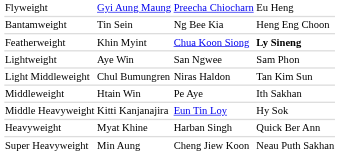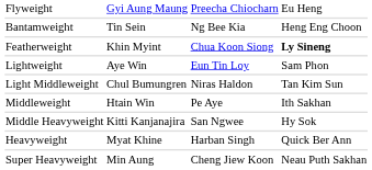Lightweight | column 3: San Ngwee -> Eun Tin Loy
Middle Heavyweight | column 3: Eun Tin Loy -> San Ngwee
